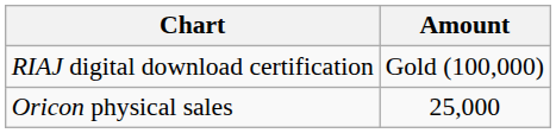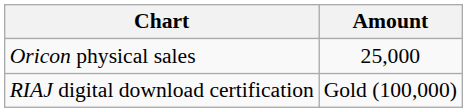rows swapped: Oricon physical sales <-> RIAJ digital download certification
